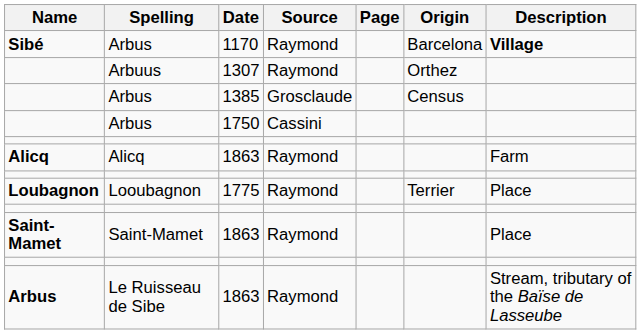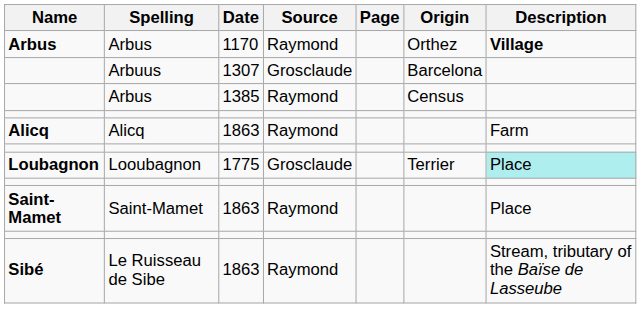Arbus / 1170 | Name: Sibé -> Arbus
Arbus / 1170 | Origin: Barcelona -> Orthez
Arbuus | Source: Raymond -> Grosclaude
Arbuus | Origin: Orthez -> Barcelona
Arbus / 1385 | Source: Grosclaude -> Raymond
- row: Arbus | 1750 | Cassini
Looubagnon | Source: Raymond -> Grosclaude
Looubagnon | Description: no background -> paleturquoise background
Le Ruisseau de Sibe | Name: Arbus -> Sibé
